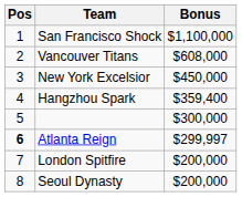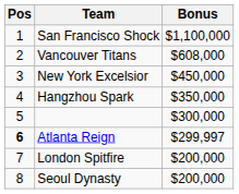Hangzhou Spark | Bonus: $359,400 -> $350,000
